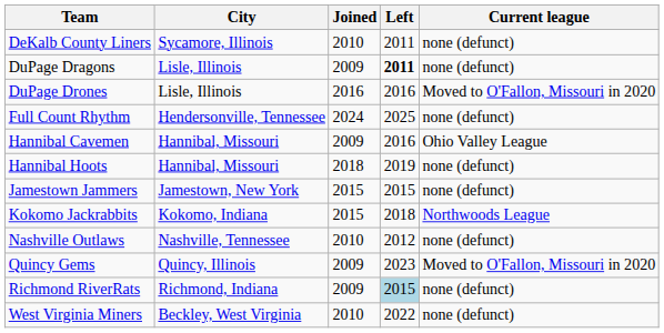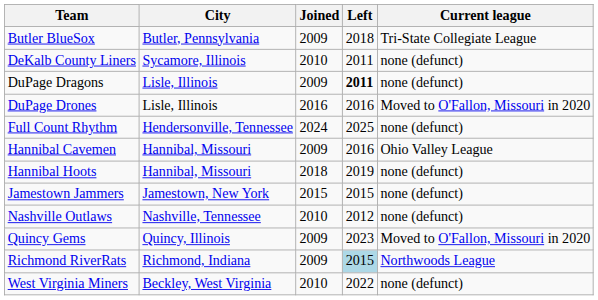+ row: Butler BlueSox | Butler, Pennsylvania | 2009 | 2018 | Tri-State Collegiate League
- row: Kokomo Jackrabbits | Kokomo, Indiana | 2015 | 2018 | Northwoods League
Richmond RiverRats | Current league: none (defunct) -> Northwoods League
